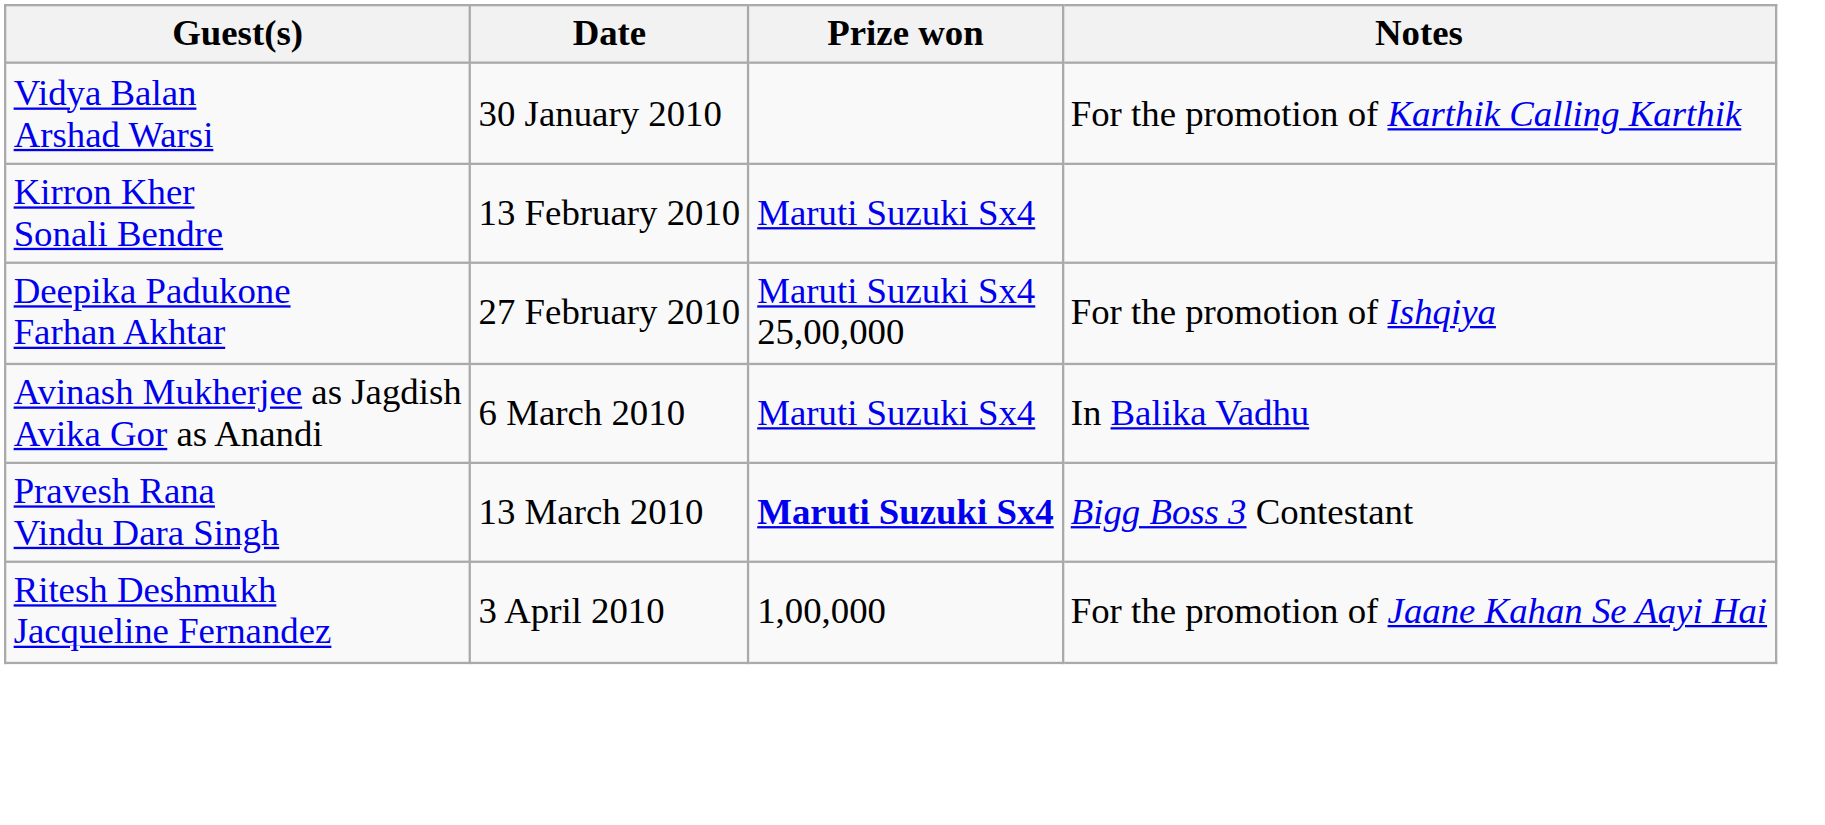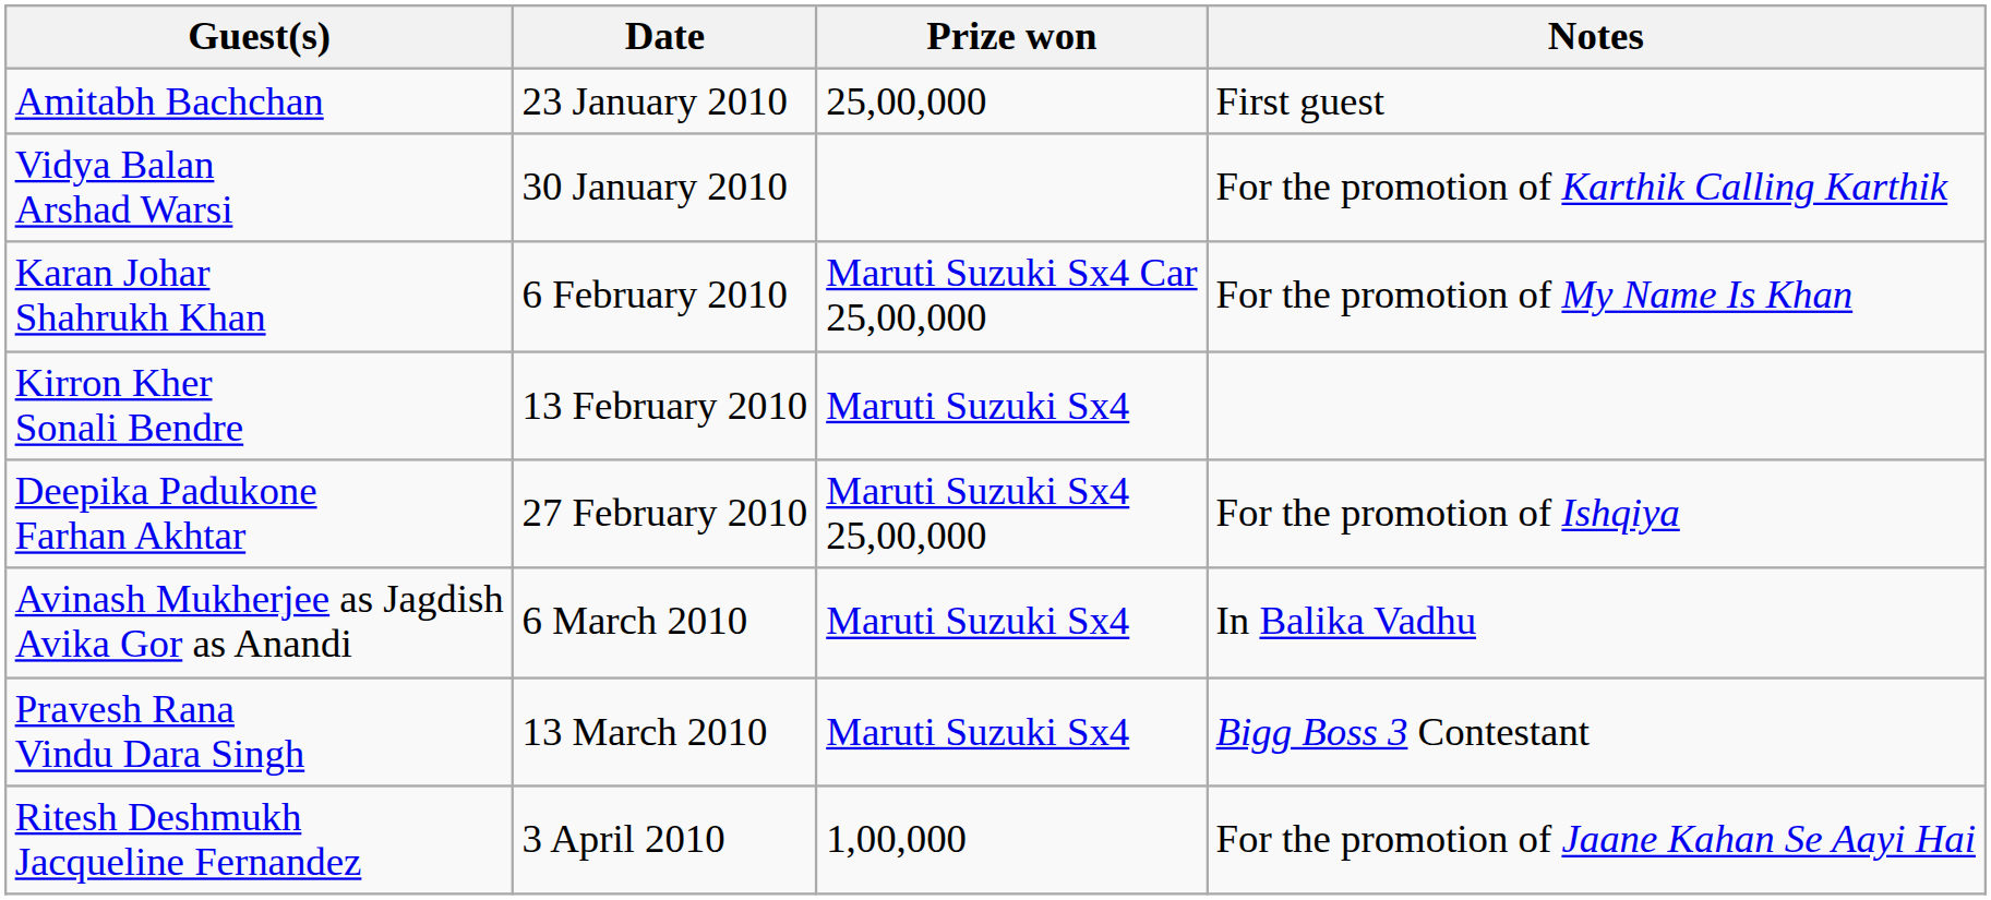+ row: Amitabh Bachchan | 23 January 2010 | 25,00,000 | First guest
+ row: Karan Johar Shahrukh Khan | 6 February 2010 | Maruti Suzuki Sx4 Car 25,00,000 | For the promotion of My Name Is Khan
Pravesh Rana Vindu Dara Singh | Prize won: bold -> normal
